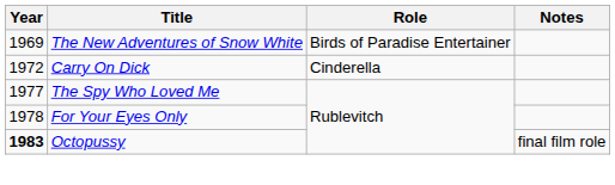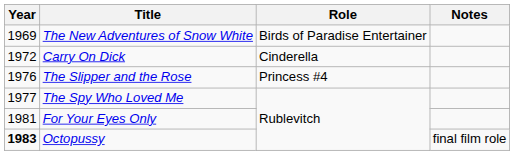+ row: 1976 | The Slipper and the Rose | Princess #4
For Your Eyes Only | Year: 1978 -> 1981
